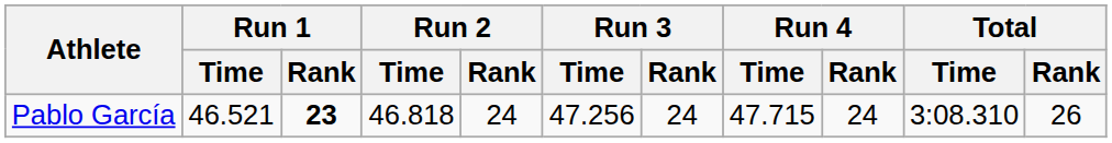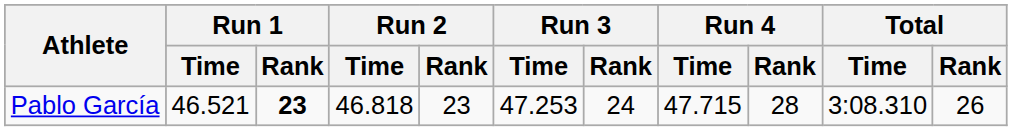Pablo García | Run 2 / Rank: 24 -> 23
Pablo García | Run 3 / Time: 47.256 -> 47.253
Pablo García | Run 4 / Rank: 24 -> 28
